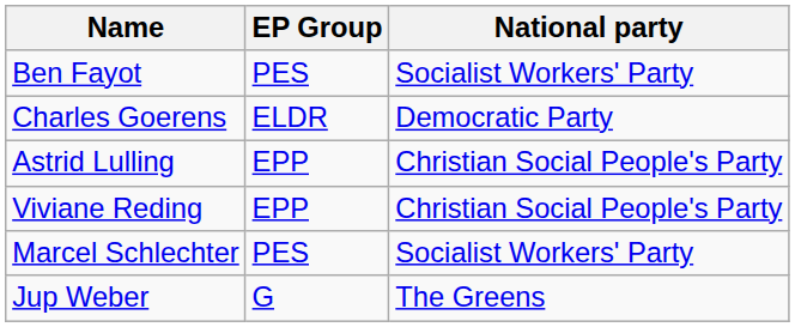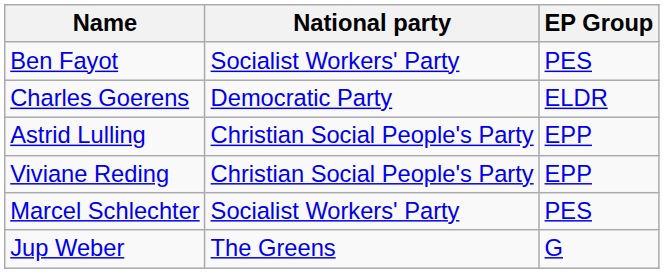columns swapped: National party <-> EP Group
